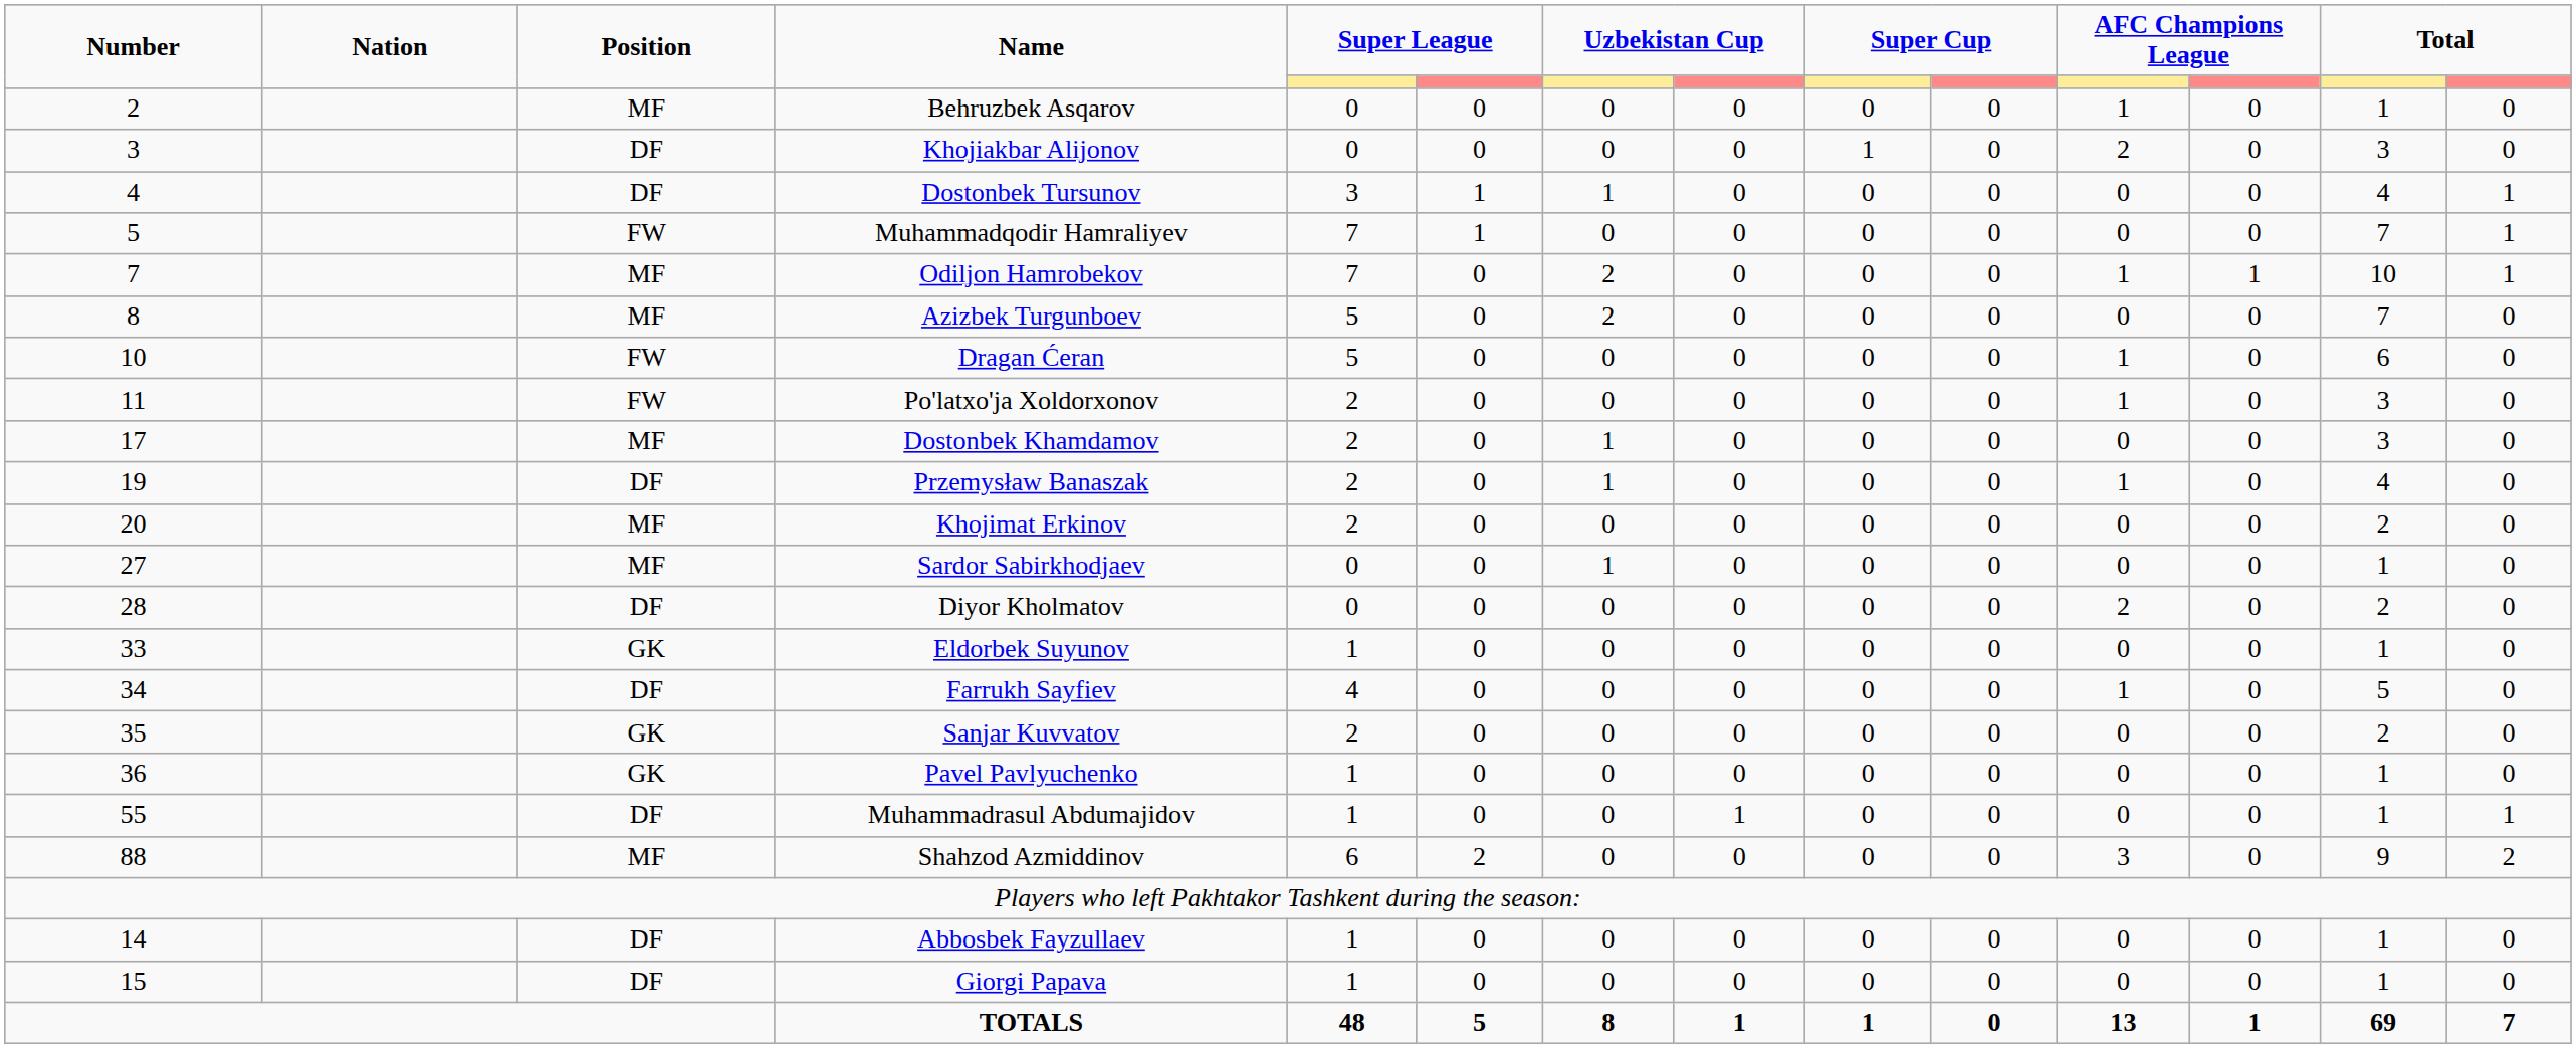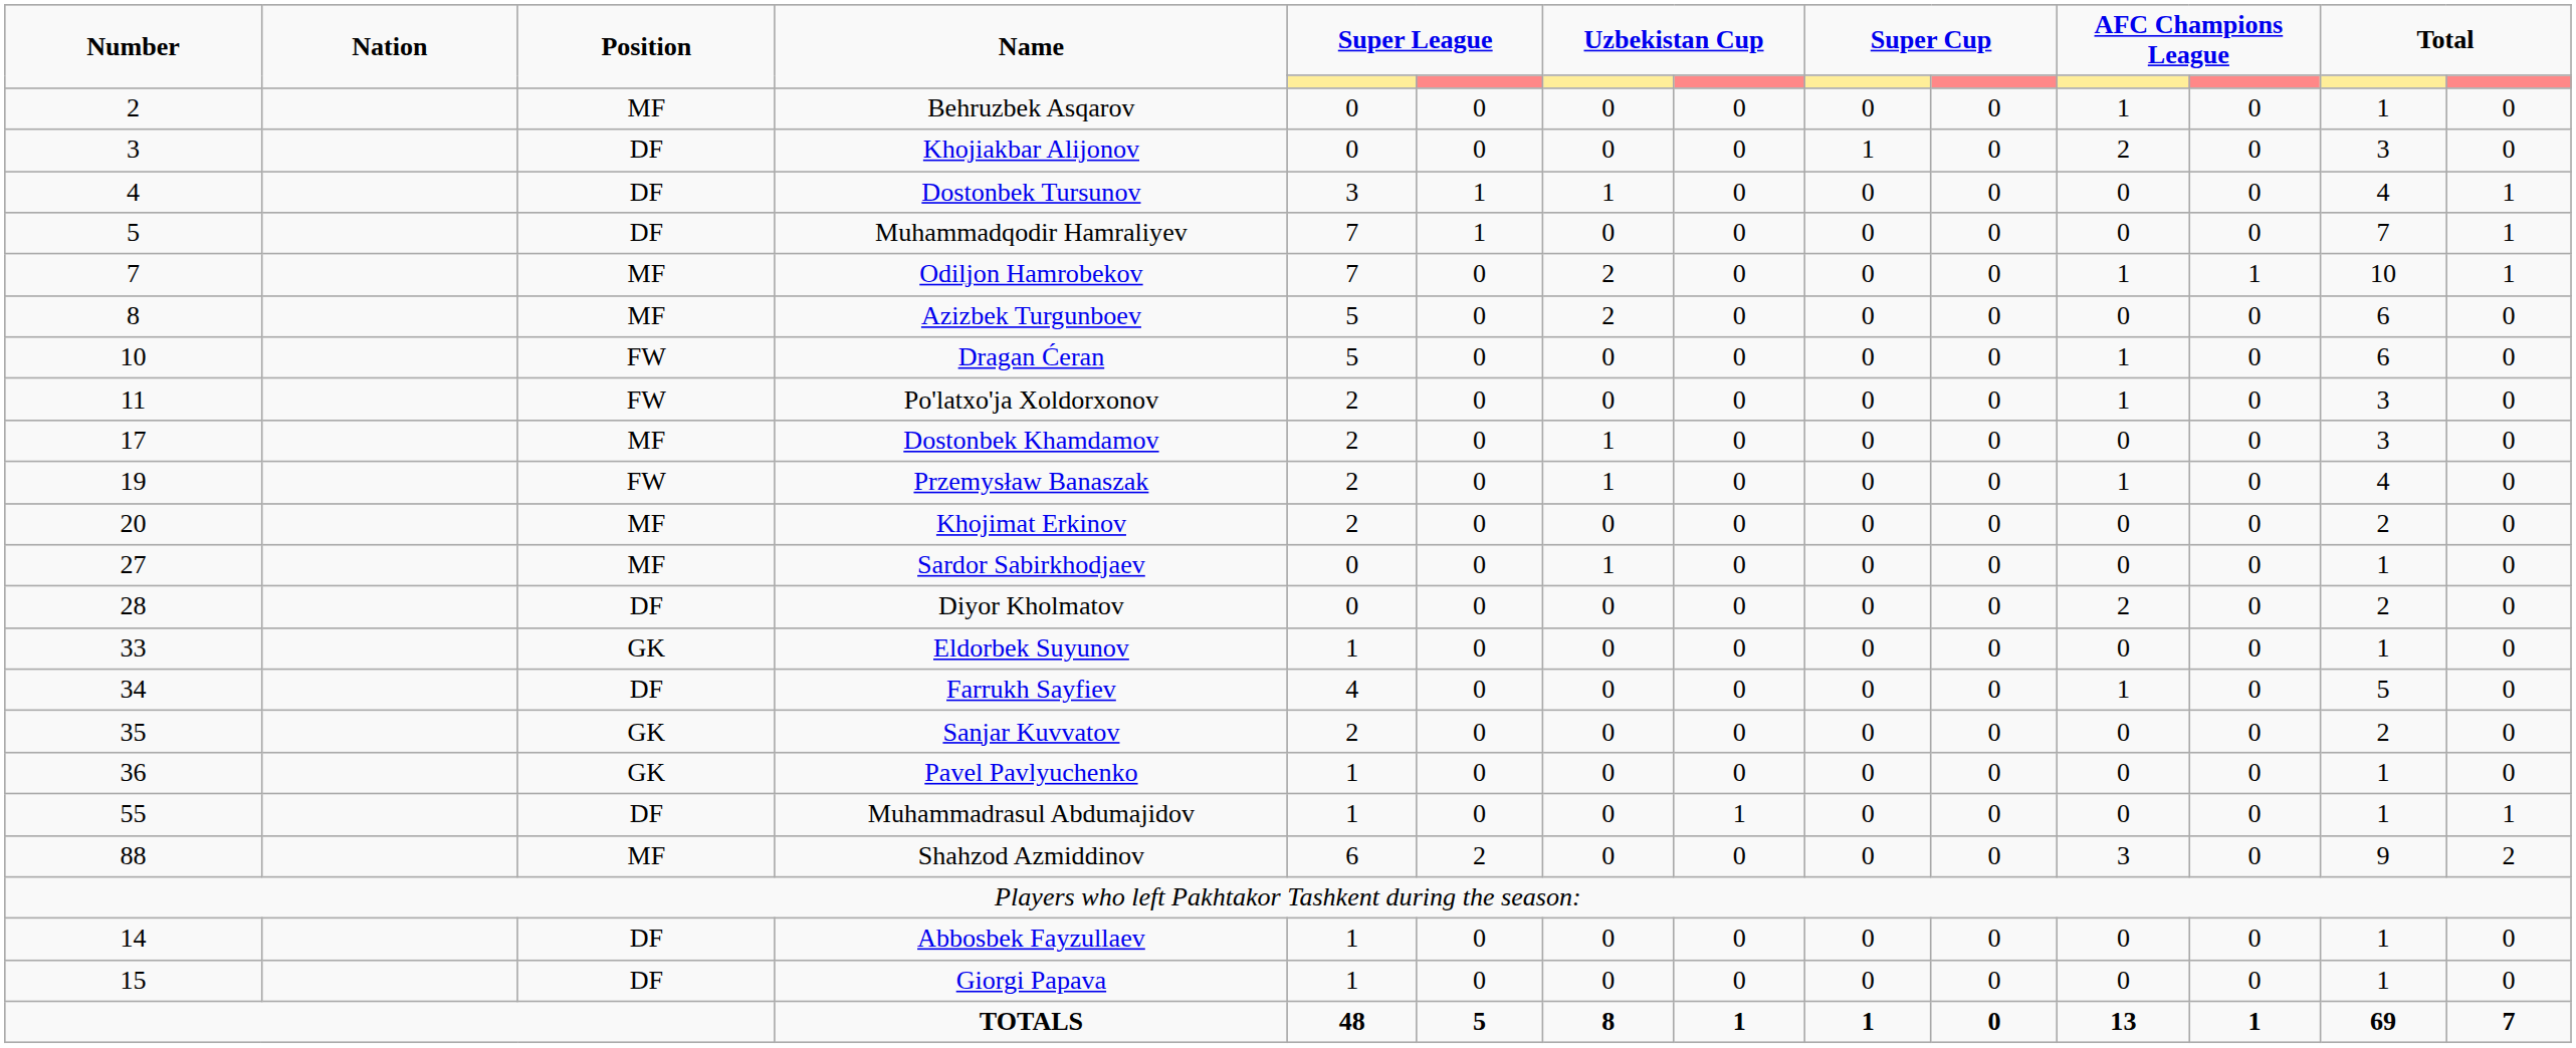Muhammadqodir Hamraliyev | Position: FW -> DF
Azizbek Turgunboev | column 13: 7 -> 6
Przemysław Banaszak | Position: DF -> FW
